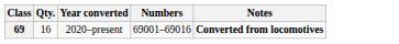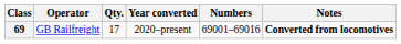+ column: Operator | GB Railfreight
69 | Qty.: 16 -> 17
